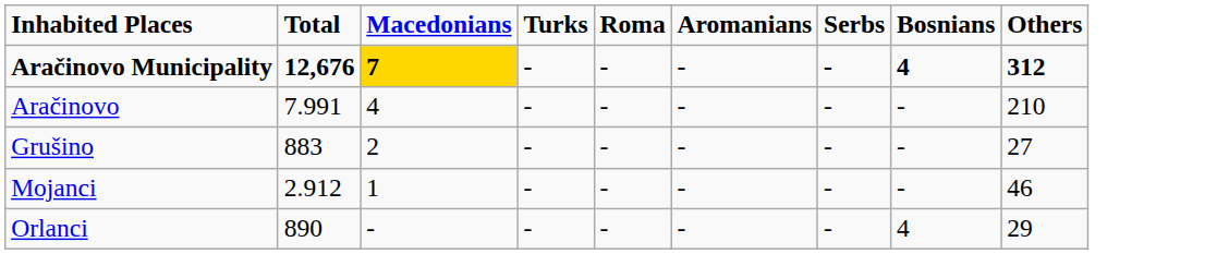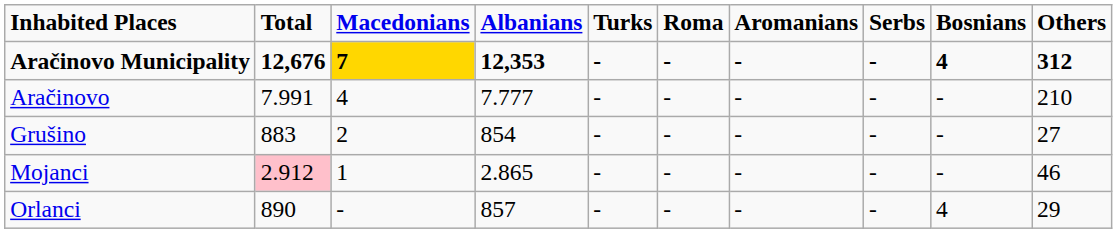+ column: Albanians | 12,353 | 7.777 | 854 | 2.865 | 857
Mojanci | Total: no background -> pink background
